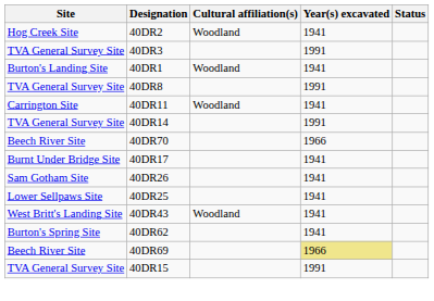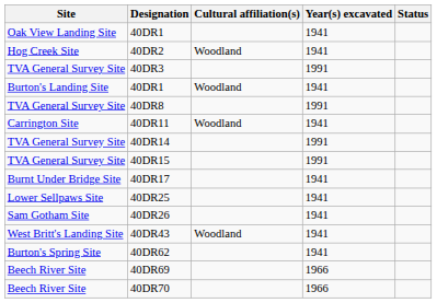+ row: Oak View Landing Site | 40DR1 | 1941
rows swapped: 40DR15 <-> 40DR70
rows swapped: 40DR25 <-> 40DR26
40DR69 | Year(s) excavated: khaki background -> no background
